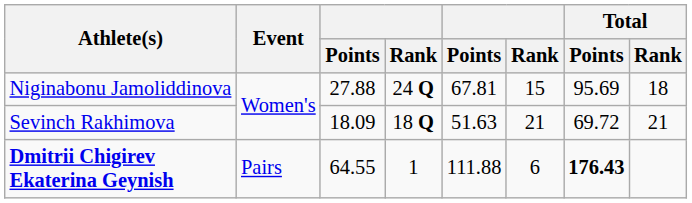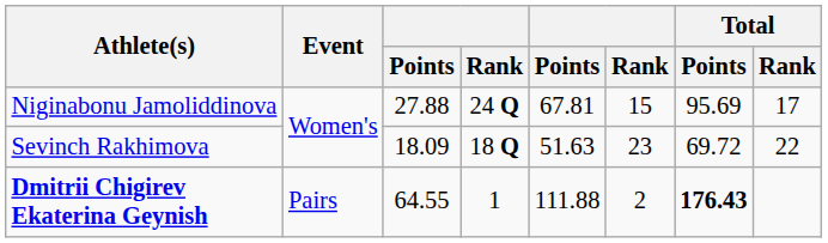Niginabonu Jamoliddinova | Total / Rank: 18 -> 17
Sevinch Rakhimova | column 6: 21 -> 23
Sevinch Rakhimova | Total / Rank: 21 -> 22
Dmitrii Chigirev Ekaterina Geynish | column 6: 6 -> 2
